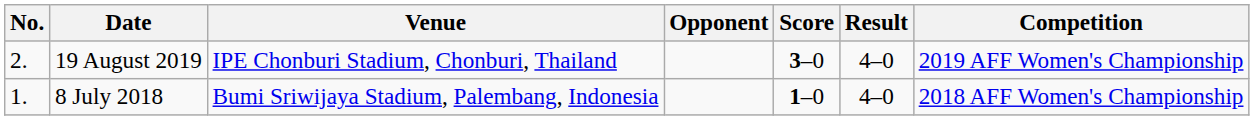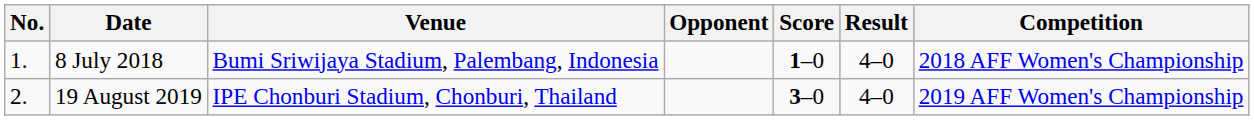rows swapped: 8 July 2018 <-> 19 August 2019
